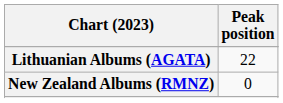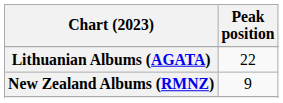New Zealand Albums (RMNZ) | Peak position: 0 -> 9
